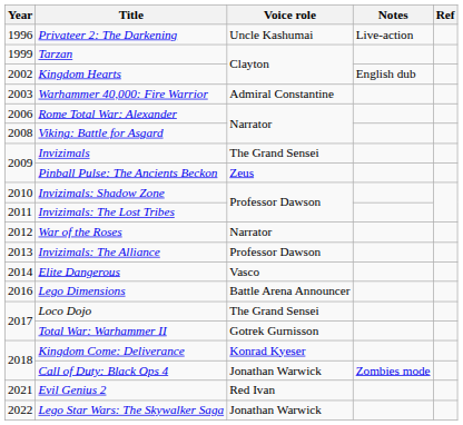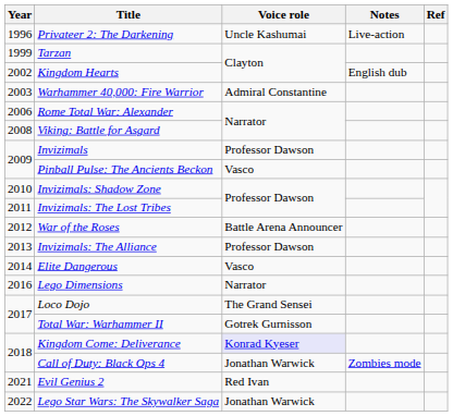Invizimals | Voice role: The Grand Sensei -> Professor Dawson
Pinball Pulse: The Ancients Beckon | Voice role: Zeus -> Vasco
War of the Roses | Voice role: Narrator -> Battle Arena Announcer
Lego Dimensions | Voice role: Battle Arena Announcer -> Narrator
Kingdom Come: Deliverance | Voice role: no background -> lavender background
